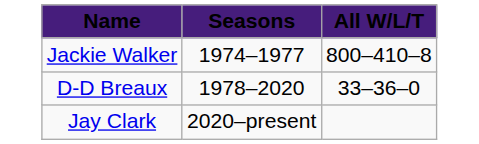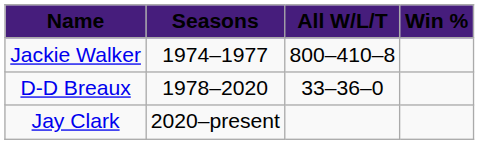+ column: Win %
